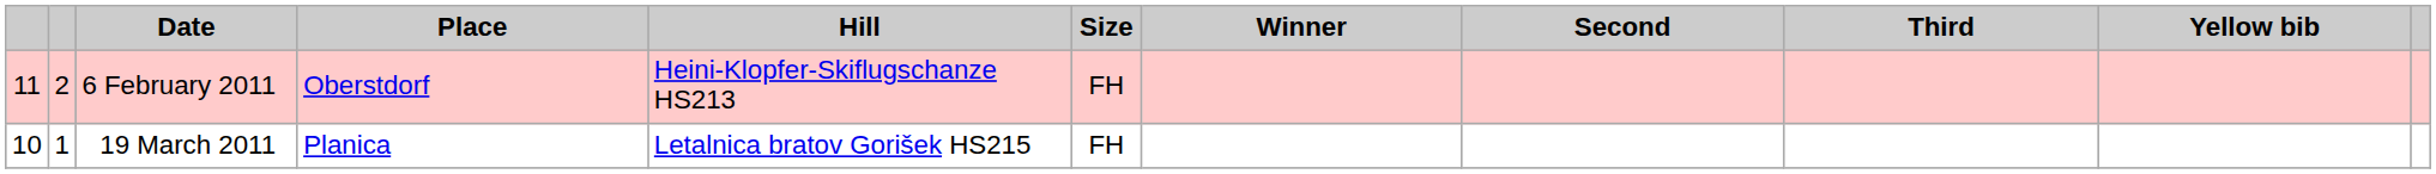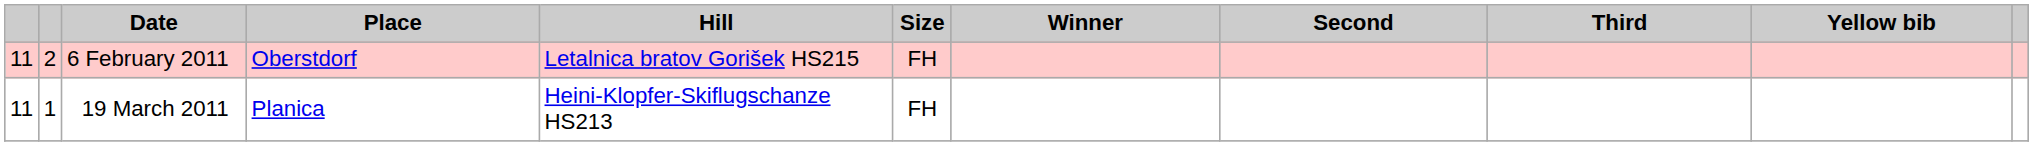6 February 2011 | Hill: Heini-Klopfer-Skiflugschanze HS213 -> Letalnica bratov Gorišek HS215
19 March 2011 | column 1: 10 -> 11
19 March 2011 | Hill: Letalnica bratov Gorišek HS215 -> Heini-Klopfer-Skiflugschanze HS213
